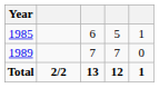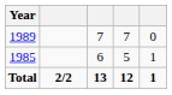rows swapped: 1985 <-> 1989
